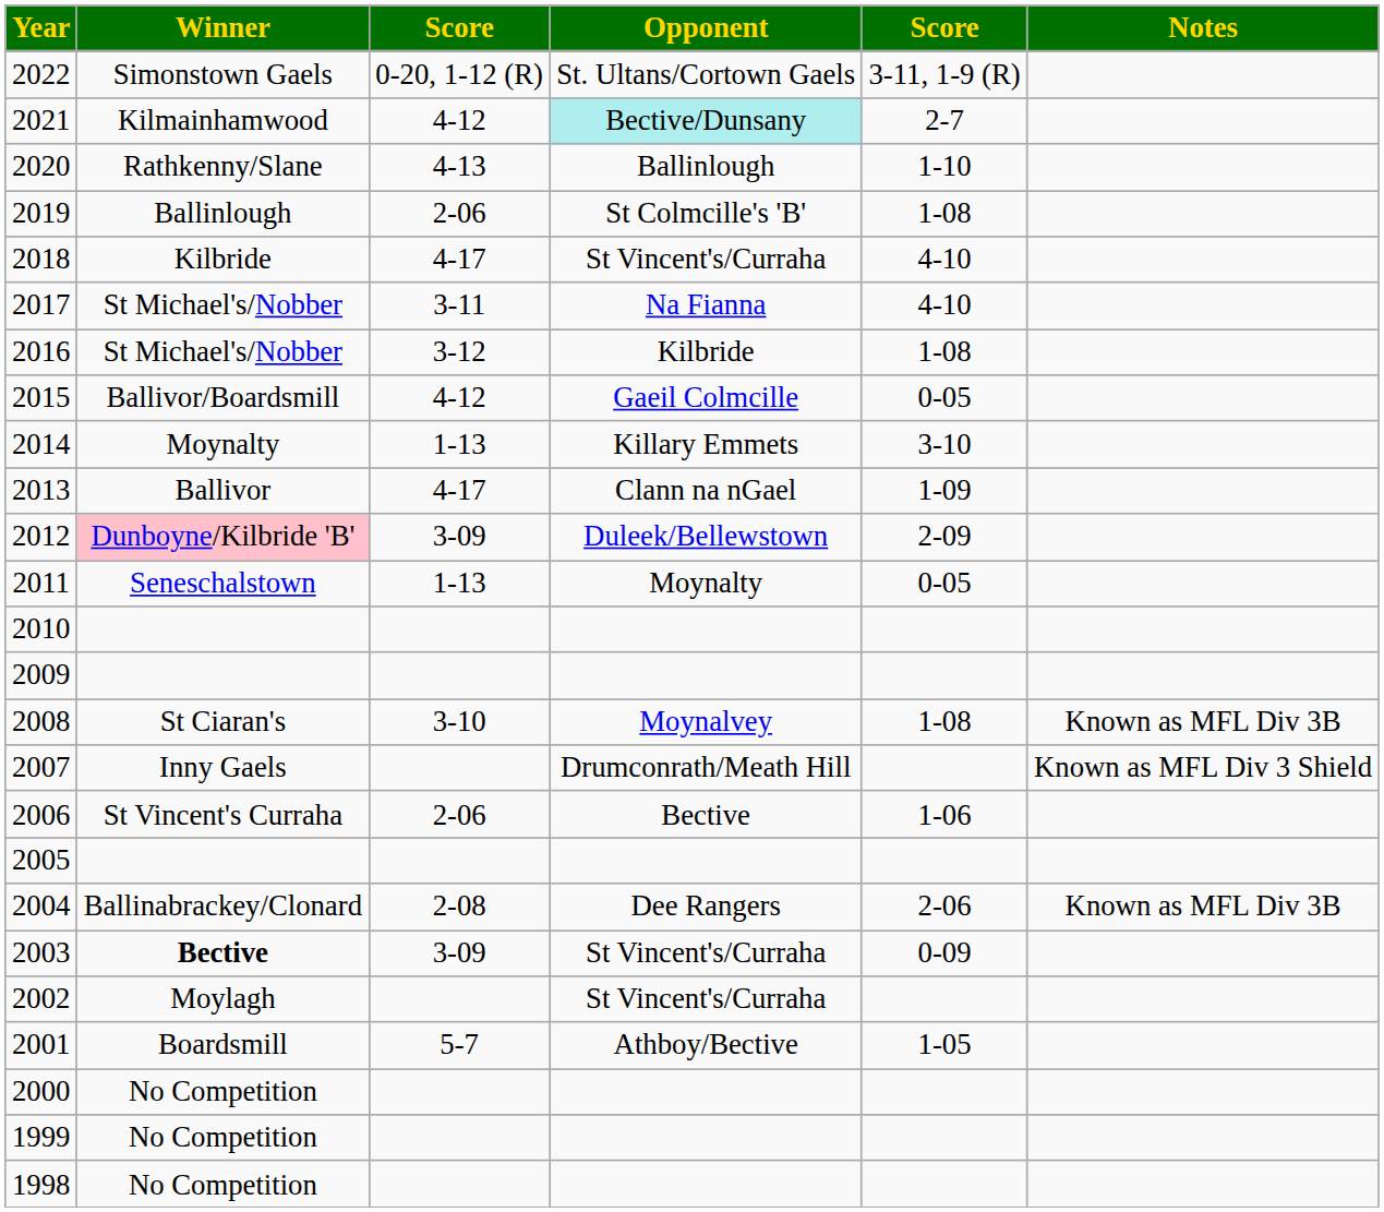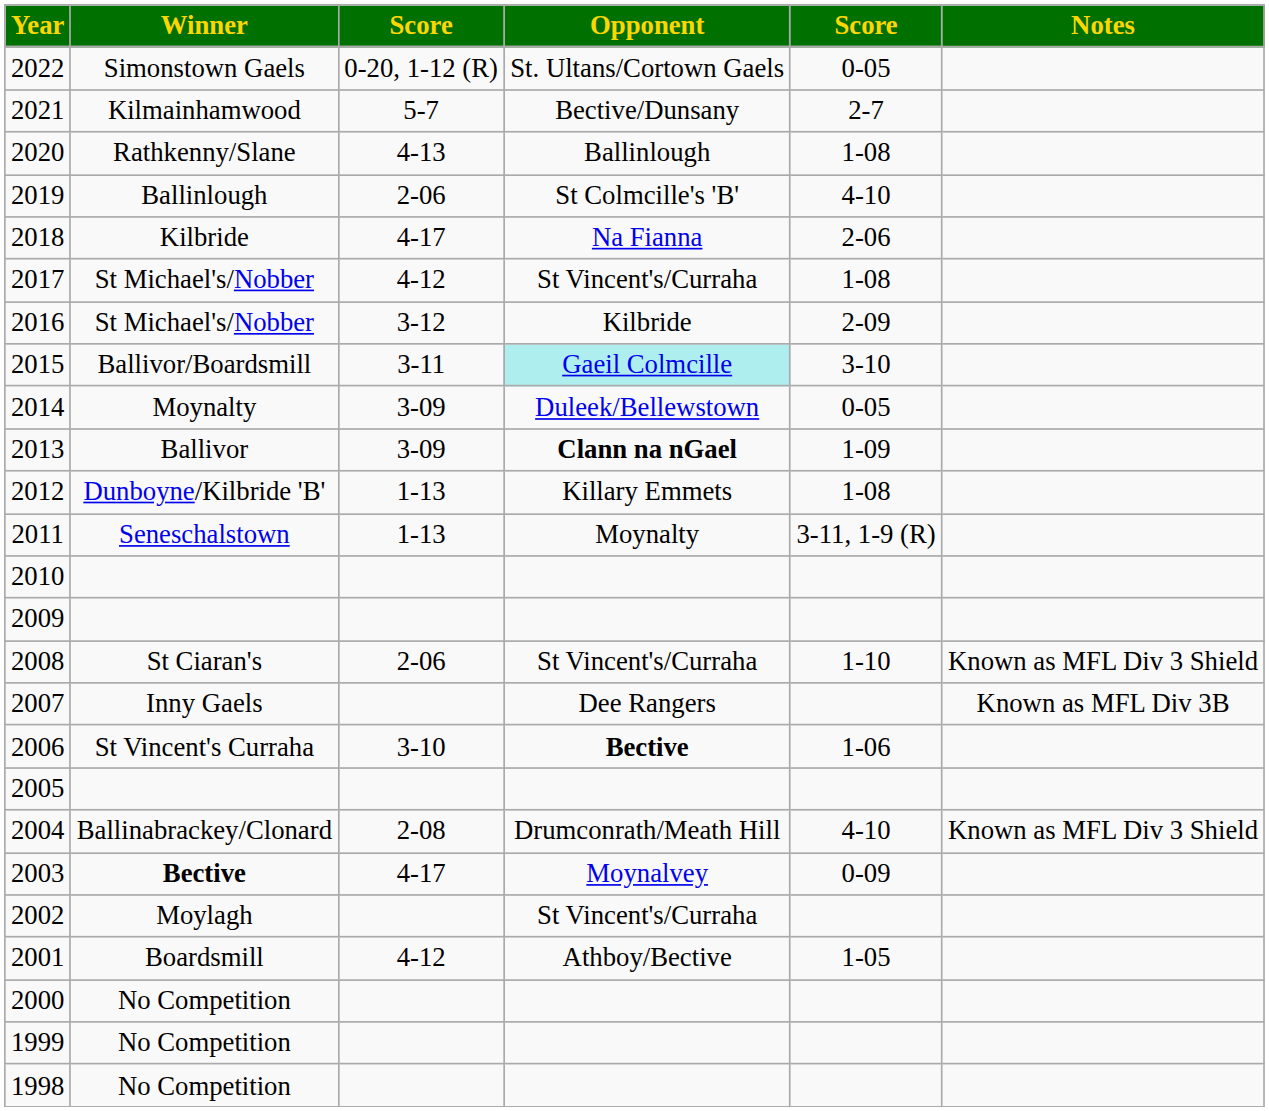2022 | column 5: 3-11, 1-9 (R) -> 0-05
2021 | column 3: 4-12 -> 5-7
2021 | Opponent: paleturquoise background -> no background
2020 | column 5: 1-10 -> 1-08
2019 | column 5: 1-08 -> 4-10
2018 | Opponent: St Vincent's/Curraha -> Na Fianna
2018 | column 5: 4-10 -> 2-06
2017 | column 3: 3-11 -> 4-12
2017 | Opponent: Na Fianna -> St Vincent's/Curraha
2017 | column 5: 4-10 -> 1-08
2016 | column 5: 1-08 -> 2-09
2015 | column 3: 4-12 -> 3-11
2015 | Opponent: no background -> paleturquoise background
2015 | column 5: 0-05 -> 3-10
2014 | column 3: 1-13 -> 3-09
2014 | Opponent: Killary Emmets -> Duleek/Bellewstown
2014 | column 5: 3-10 -> 0-05
2013 | column 3: 4-17 -> 3-09
2013 | Opponent: normal -> bold
2012 | Winner: pink background -> no background
2012 | column 3: 3-09 -> 1-13
2012 | Opponent: Duleek/Bellewstown -> Killary Emmets
2012 | column 5: 2-09 -> 1-08
2011 | column 5: 0-05 -> 3-11, 1-9 (R)
2008 | column 3: 3-10 -> 2-06
2008 | Opponent: Moynalvey -> St Vincent's/Curraha
2008 | column 5: 1-08 -> 1-10
2008 | Notes: Known as MFL Div 3B -> Known as MFL Div 3 Shield
2007 | Opponent: Drumconrath/Meath Hill -> Dee Rangers
2007 | Notes: Known as MFL Div 3 Shield -> Known as MFL Div 3B
2006 | column 3: 2-06 -> 3-10
2006 | Opponent: normal -> bold
2004 | Opponent: Dee Rangers -> Drumconrath/Meath Hill
2004 | column 5: 2-06 -> 4-10
2004 | Notes: Known as MFL Div 3B -> Known as MFL Div 3 Shield
2003 | column 3: 3-09 -> 4-17
2003 | Opponent: St Vincent's/Curraha -> Moynalvey
2001 | column 3: 5-7 -> 4-12
